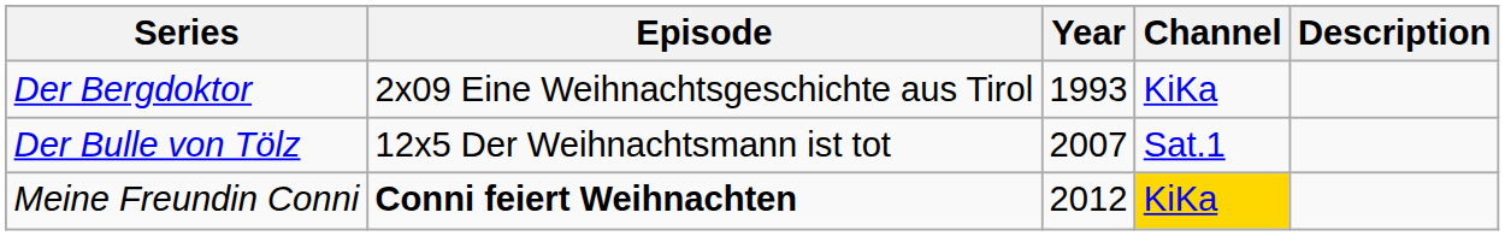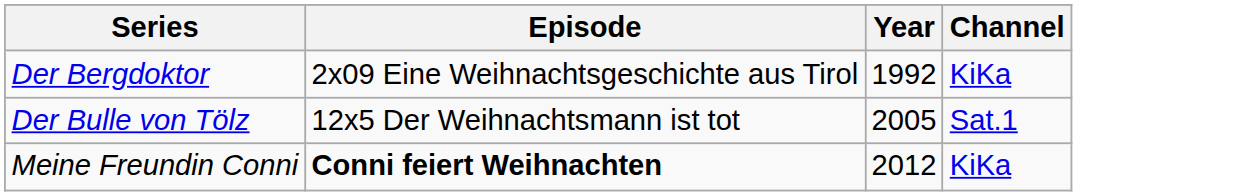- column: Description
Der Bergdoktor | Year: 1993 -> 1992
Der Bulle von Tölz | Year: 2007 -> 2005
Meine Freundin Conni | Channel: gold background -> no background
